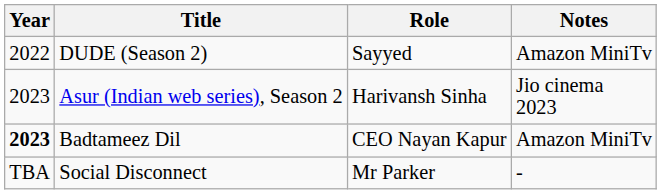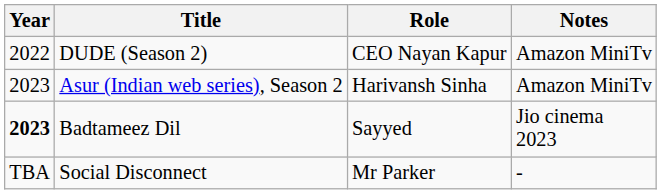DUDE (Season 2) | Role: Sayyed -> CEO Nayan Kapur
Asur (Indian web series), Season 2 | Notes: Jio cinema 2023 -> Amazon MiniTv
Badtameez Dil | Role: CEO Nayan Kapur -> Sayyed
Badtameez Dil | Notes: Amazon MiniTv -> Jio cinema 2023
